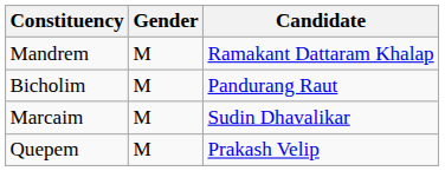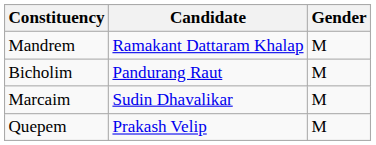columns swapped: Candidate <-> Gender
